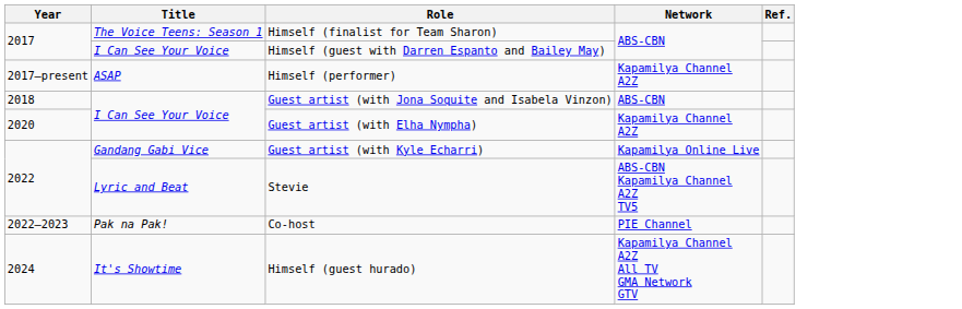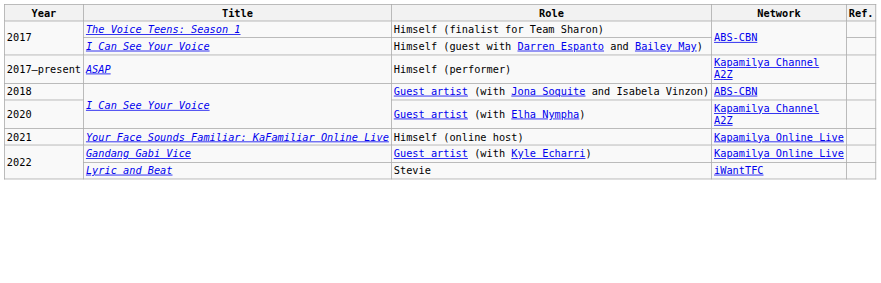+ row: 2021 | Your Face Sounds Familiar: KaFamiliar Online Live | Himself (online host) | Kapamilya Online Live
Stevie | Network: ABS-CBN Kapamilya Channel A2Z TV5 -> iWantTFC
- row: 2022–2023 | Pak na Pak! | Co-host | PIE Channel
- row: 2024 | It's Showtime | Himself (guest hurado) | Kapamilya Channel A2Z All TV GMA Network GTV
